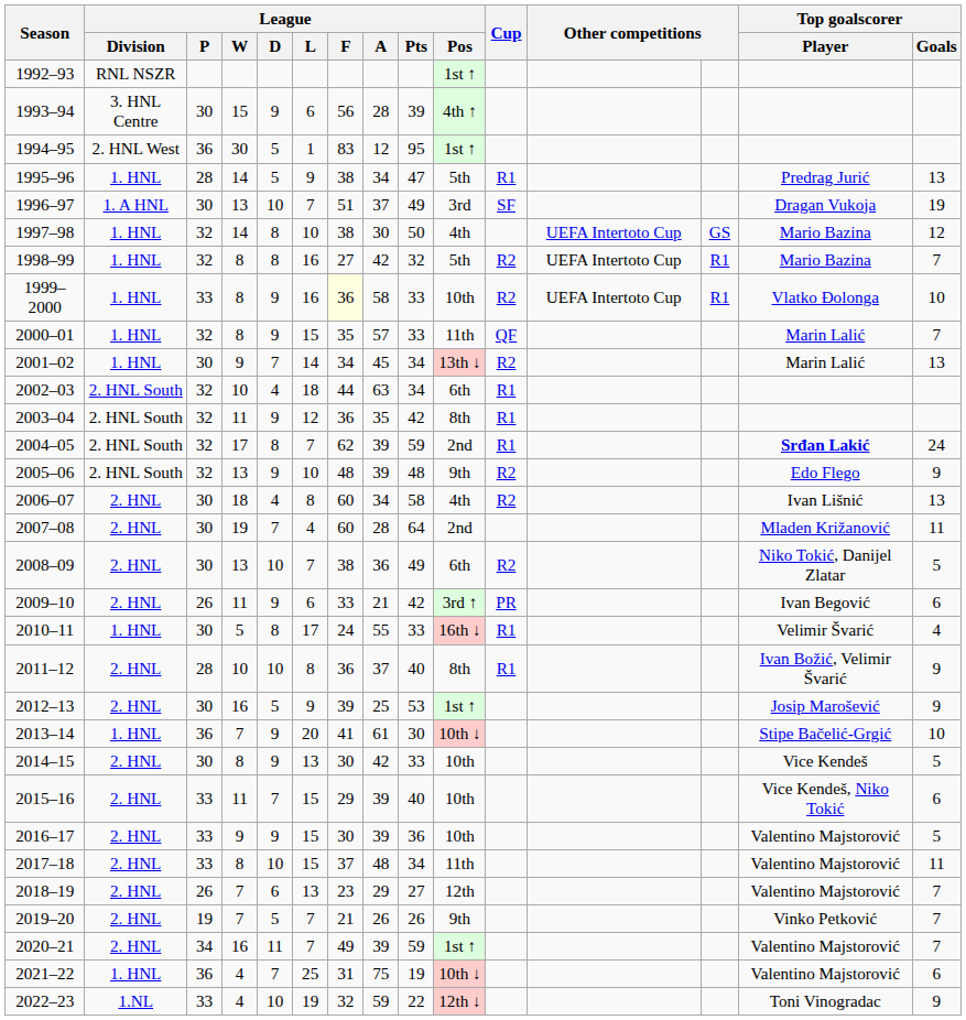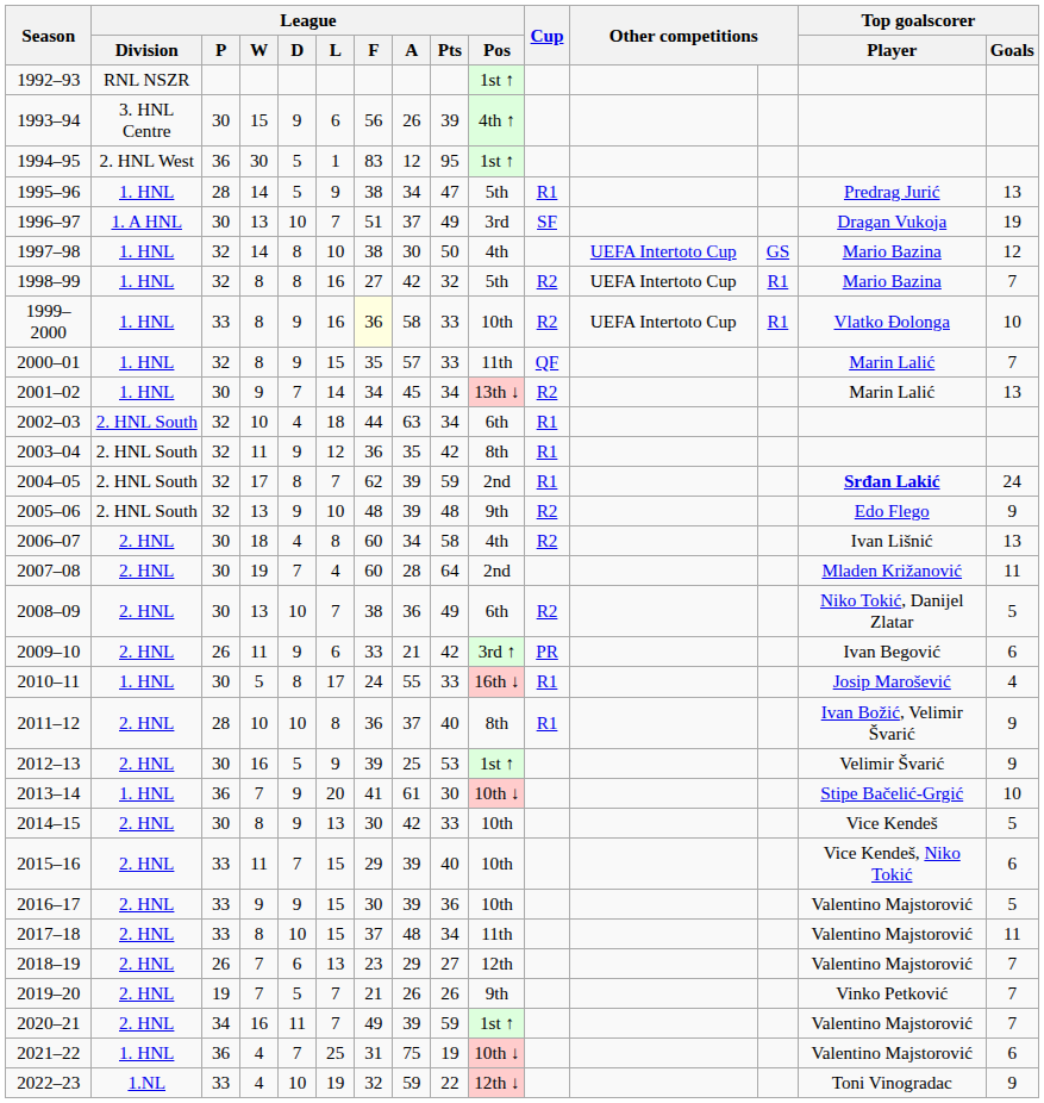1993–94 | League / A: 28 -> 26
2010–11 | Top goalscorer / Player: Velimir Švarić -> Josip Marošević
2012–13 | Top goalscorer / Player: Josip Marošević -> Velimir Švarić
